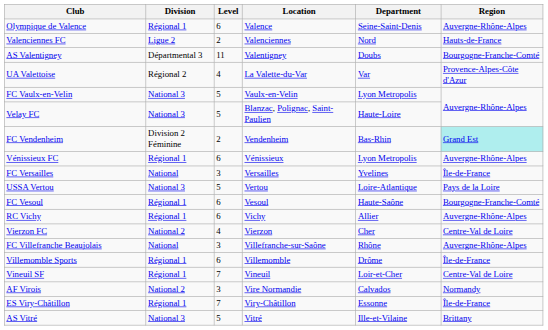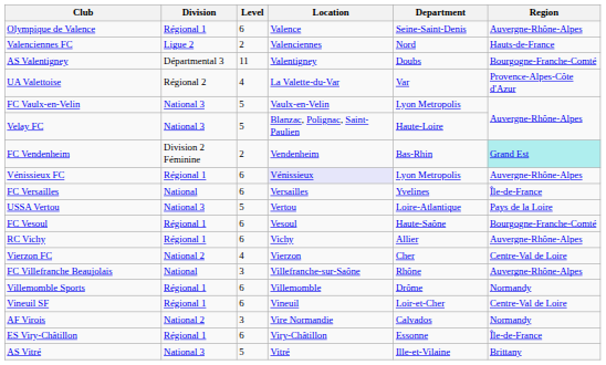Vénissieux FC | Location: no background -> lavender background
FC Versailles | Level: 3 -> 6
Villemomble Sports | Region: Île-de-France -> Normandy
Vineuil SF | Level: 7 -> 6
ES Viry-Châtillon | Level: 7 -> 6
